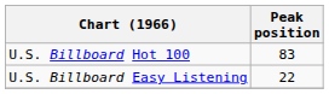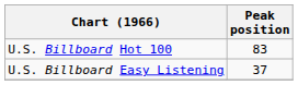U.S. Billboard Easy Listening | Peak position: 22 -> 37
